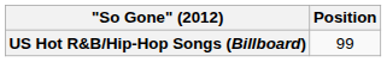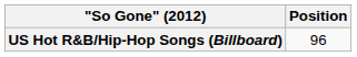US Hot R&B/Hip-Hop Songs (Billboard) | Position: 99 -> 96
